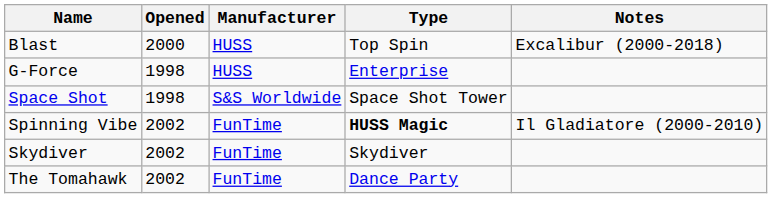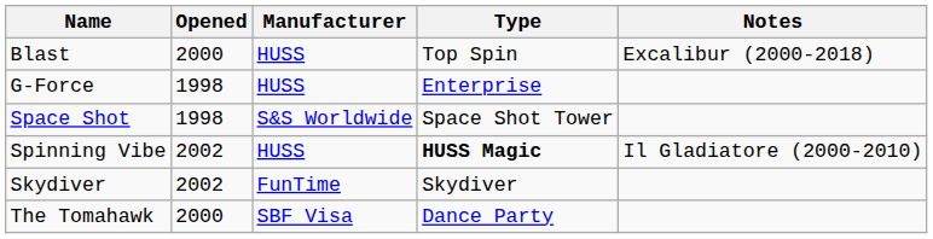Spinning Vibe | Manufacturer: FunTime -> HUSS
The Tomahawk | Opened: 2002 -> 2000
The Tomahawk | Manufacturer: FunTime -> SBF Visa
